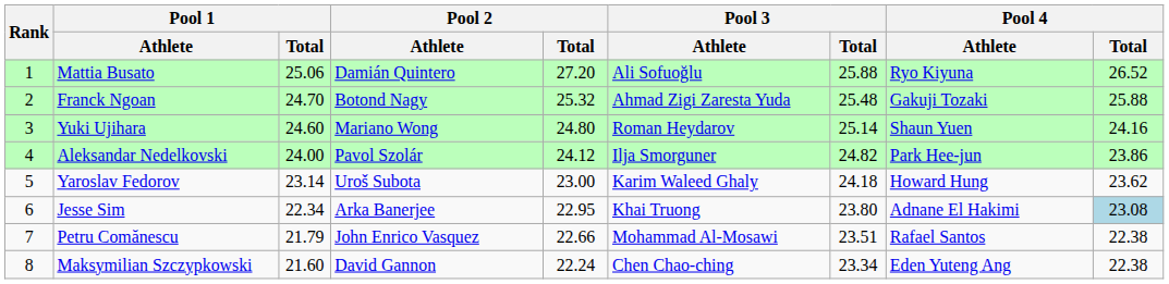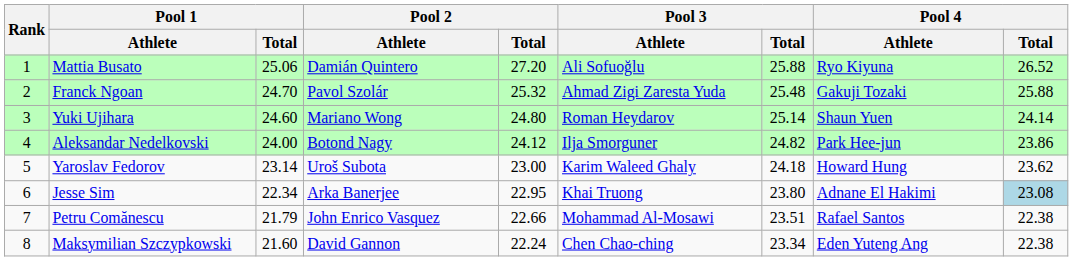Franck Ngoan | Pool 2 / Athlete: Botond Nagy -> Pavol Szolár
Yuki Ujihara | Pool 4 / Total: 24.16 -> 24.14
Aleksandar Nedelkovski | Pool 2 / Athlete: Pavol Szolár -> Botond Nagy
